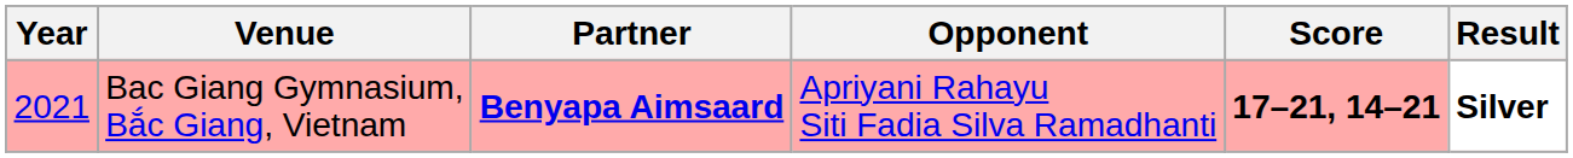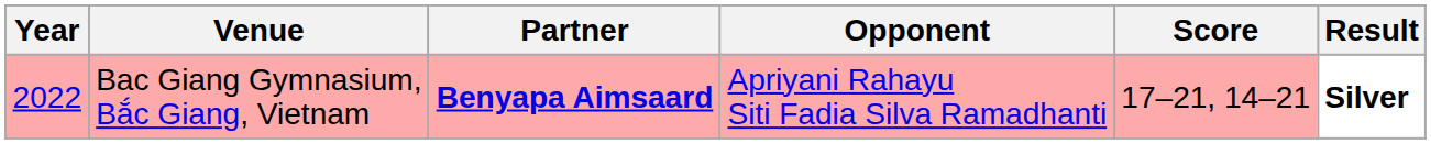Bac Giang Gymnasium, Bắc Giang, Vietnam | Year: 2021 -> 2022
Bac Giang Gymnasium, Bắc Giang, Vietnam | Score: bold -> normal
